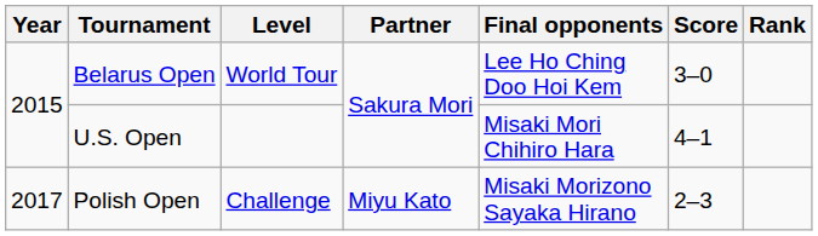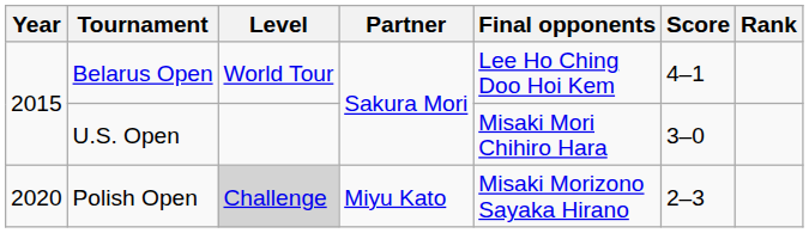Belarus Open | Score: 3–0 -> 4–1
U.S. Open | Score: 4–1 -> 3–0
Polish Open | Year: 2017 -> 2020
Polish Open | Level: no background -> lightgrey background
